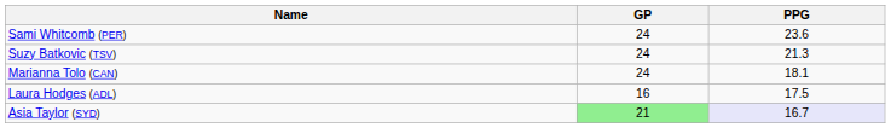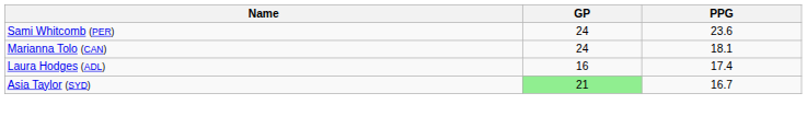- row: Suzy Batkovic (TSV) | 24 | 21.3
Laura Hodges (ADL) | PPG: 17.5 -> 17.4
Asia Taylor (SYD) | PPG: lavender background -> no background
